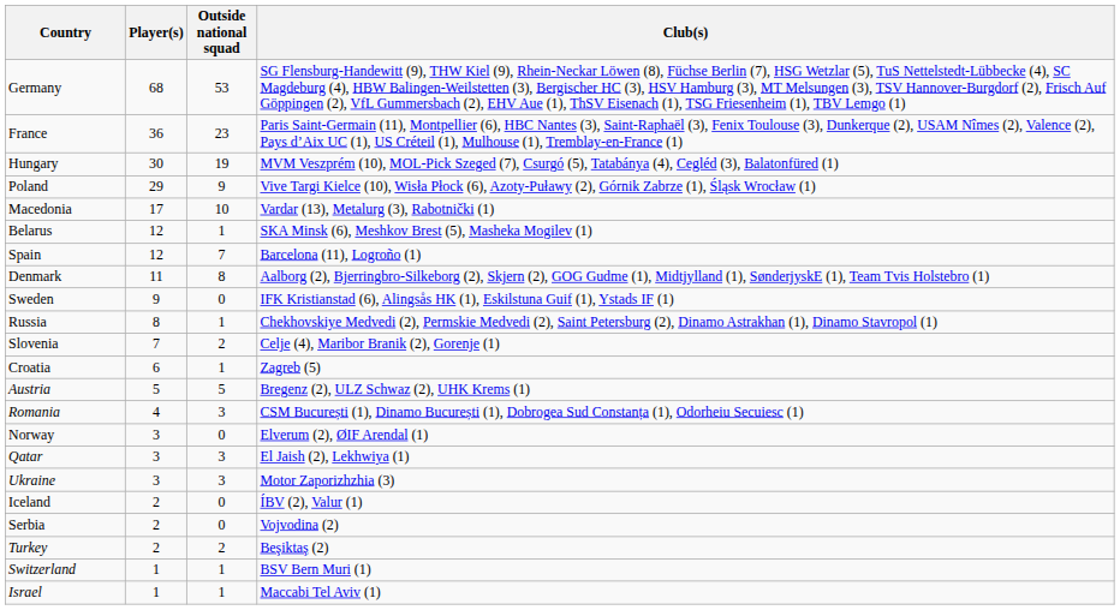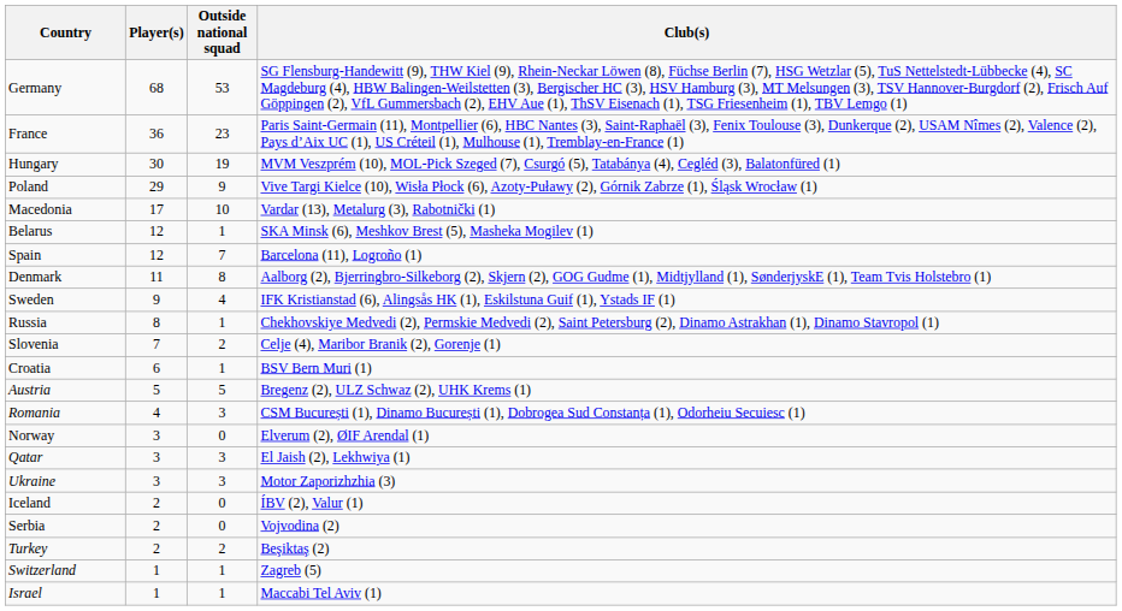Sweden | Outside national squad: 0 -> 4
Croatia | Club(s): Zagreb (5) -> BSV Bern Muri (1)
Switzerland | Club(s): BSV Bern Muri (1) -> Zagreb (5)
